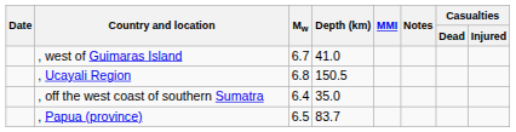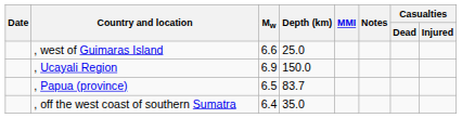, west of Guimaras Island | Mw: 6.7 -> 6.6
, west of Guimaras Island | Depth (km): 41.0 -> 25.0
, Ucayali Region | Mw: 6.8 -> 6.9
, Ucayali Region | Depth (km): 150.5 -> 150.0
rows swapped: , off the west coast of southern Sumatra <-> , Papua (province)
